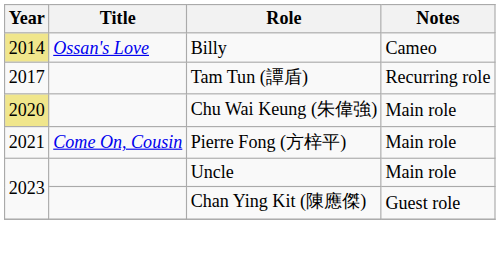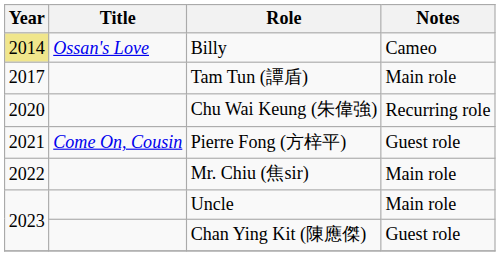Tam Tun (譚盾) | Notes: Recurring role -> Main role
Chu Wai Keung (朱偉強) | Year: khaki background -> no background
Chu Wai Keung (朱偉強) | Notes: Main role -> Recurring role
Pierre Fong (方梓平) | Notes: Main role -> Guest role
+ row: 2022 | Mr. Chiu (焦sir) | Main role
